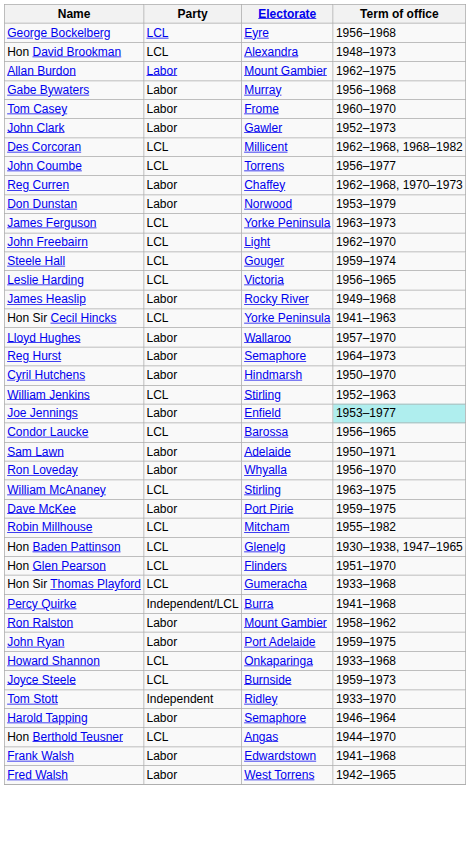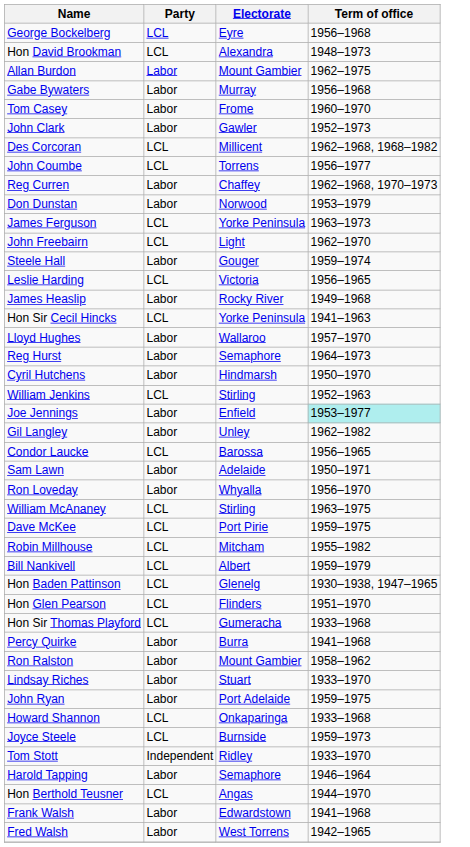Steele Hall | Party: LCL -> Labor
+ row: Gil Langley | Labor | Unley | 1962–1982
Dave McKee | Party: Labor -> LCL
+ row: Bill Nankivell | LCL | Albert | 1959–1979
Percy Quirke | Party: Independent/LCL -> Labor
+ row: Lindsay Riches | Labor | Stuart | 1933–1970
